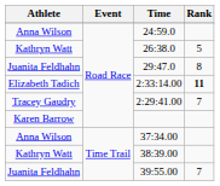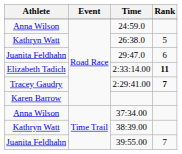29:47.0 | Rank: 8 -> 6
2:29:41.00 | Rank: normal -> bold
